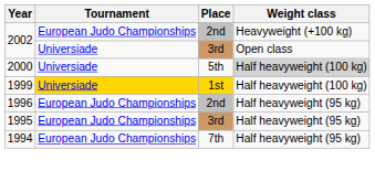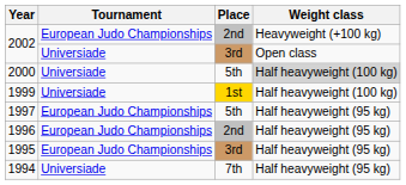1999 | Tournament: gold background -> no background
+ row: 1997 | European Judo Championships | 5th | Half heavyweight (95 kg)
1994 | Tournament: European Judo Championships -> Universiade
